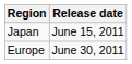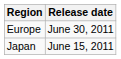rows swapped: Japan <-> Europe
